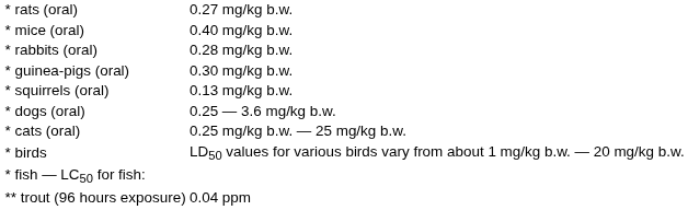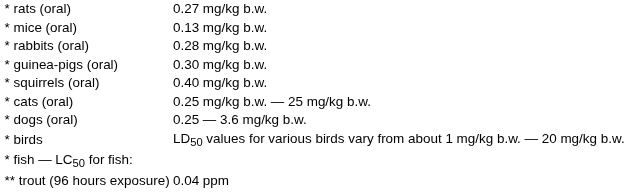* mice (oral) | column 2: 0.40 mg/kg b.w. -> 0.13 mg/kg b.w.
* squirrels (oral) | column 2: 0.13 mg/kg b.w. -> 0.40 mg/kg b.w.
rows swapped: * cats (oral) <-> * dogs (oral)
